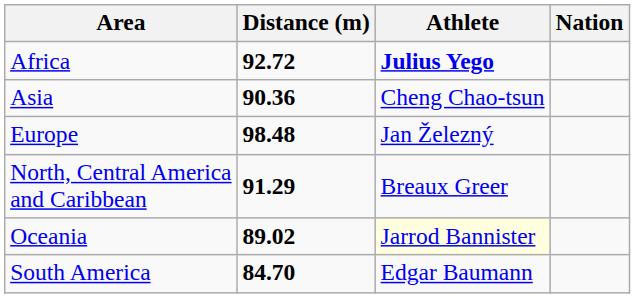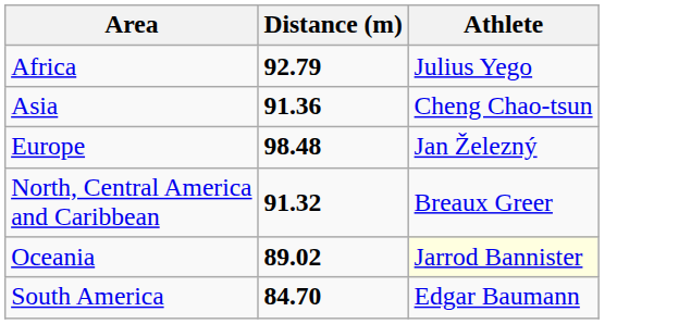- column: Nation
Africa | Distance (m): 92.72 -> 92.79
Africa | Athlete: bold -> normal
Asia | Distance (m): 90.36 -> 91.36
North, Central America and Caribbean | Distance (m): 91.29 -> 91.32
